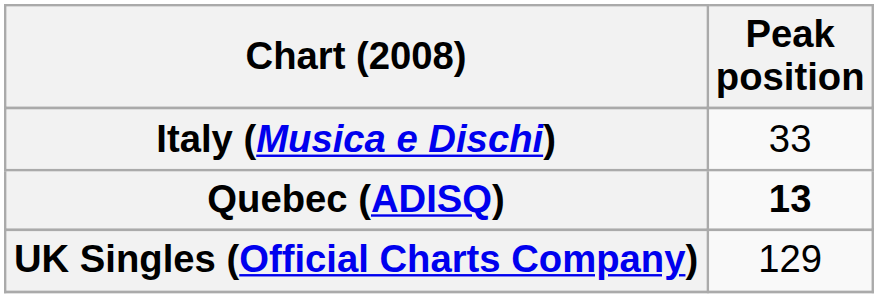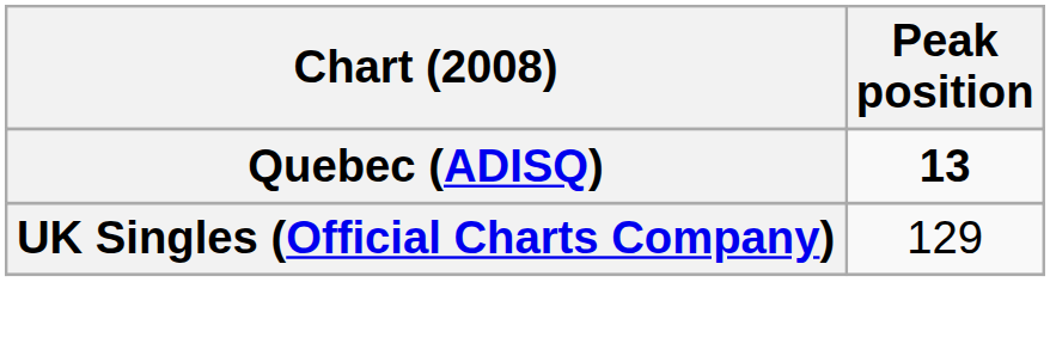- row: Italy (Musica e Dischi) | 33
